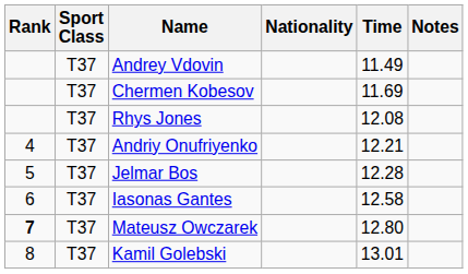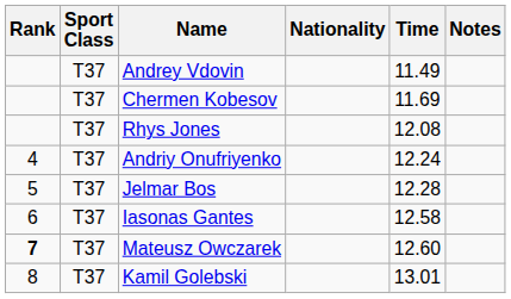Andriy Onufriyenko | Time: 12.21 -> 12.24
Mateusz Owczarek | Time: 12.80 -> 12.60
